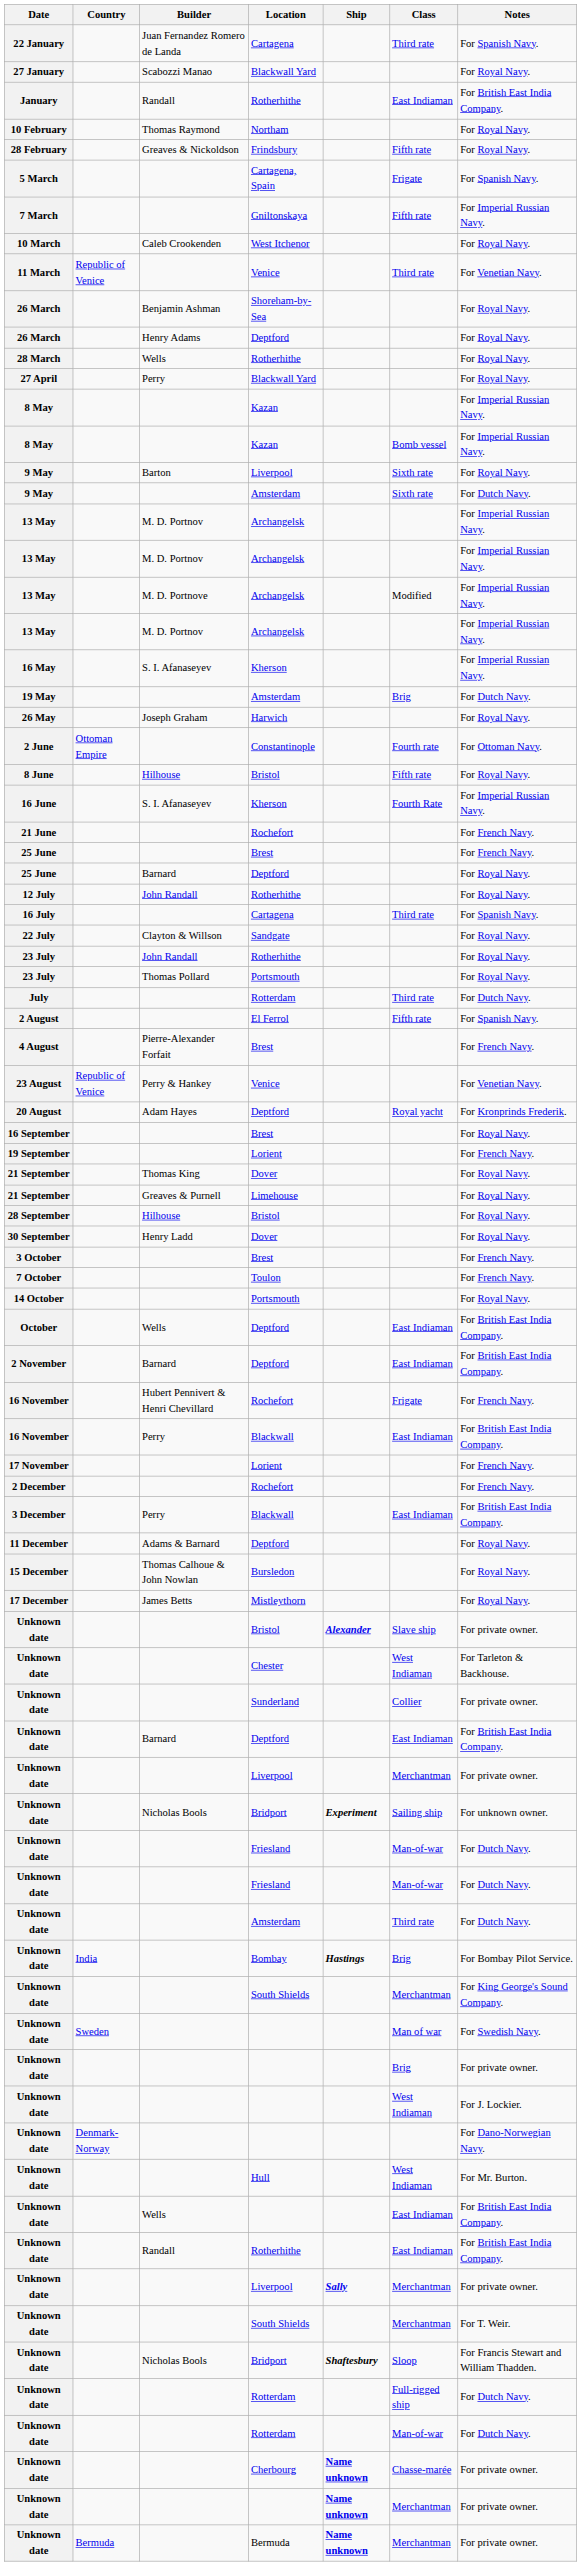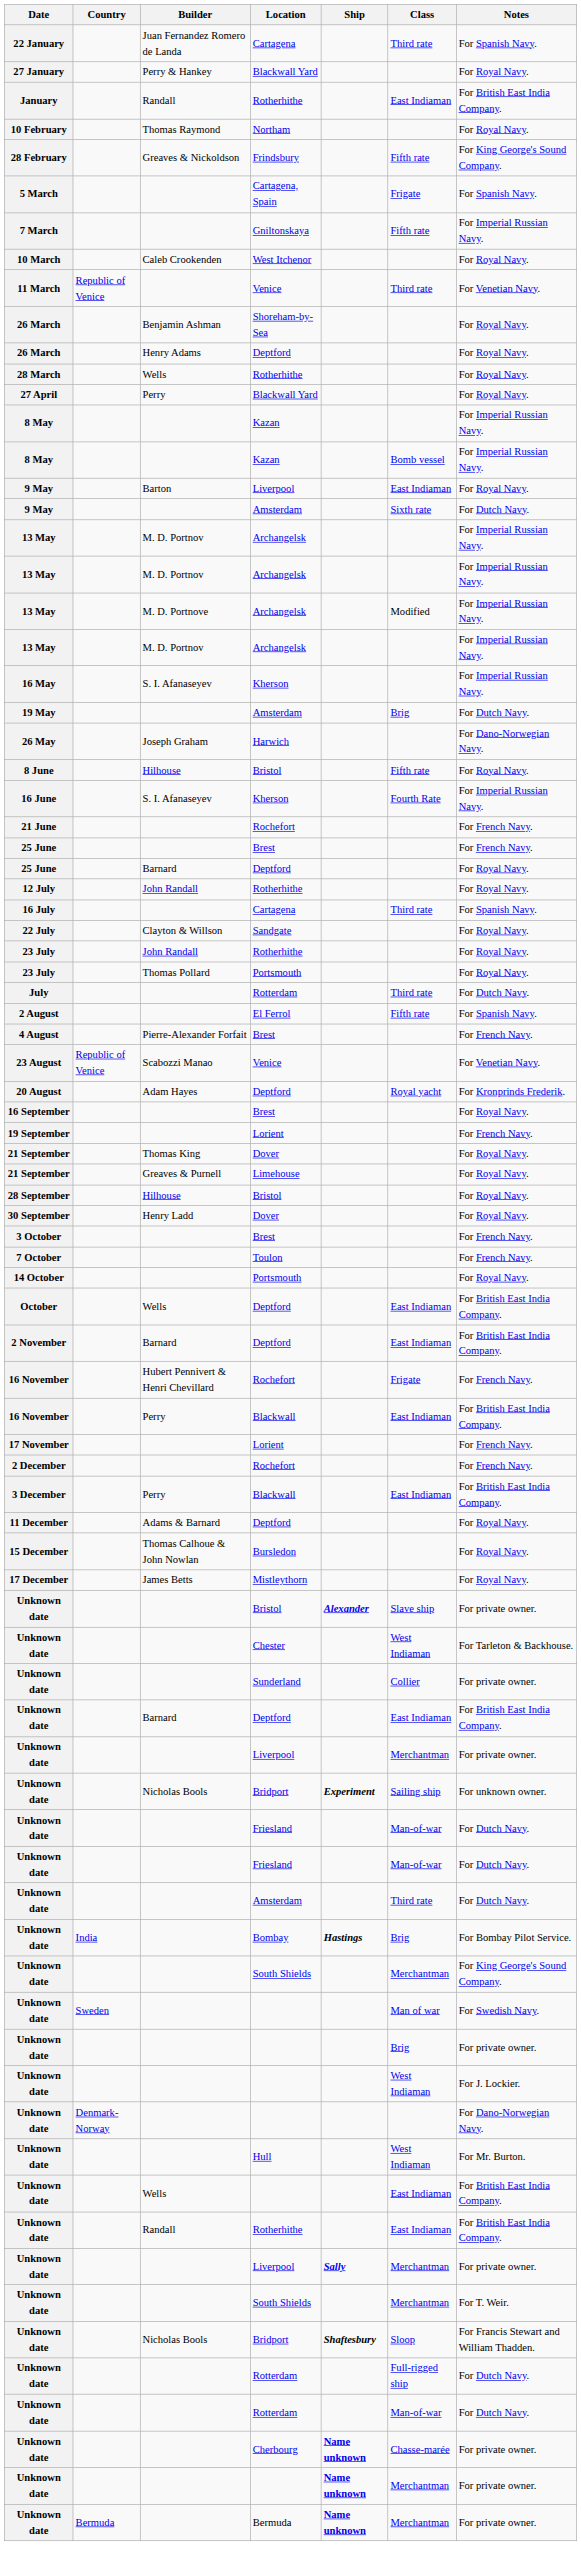27 January | Builder: Scabozzi Manao -> Perry & Hankey
28 February | Notes: For Royal Navy. -> For King George's Sound Company.
9 May / Liverpool | Class: Sixth rate -> East Indiaman
26 May | Notes: For Royal Navy. -> For Dano-Norwegian Navy.
- row: 2 June | Ottoman Empire | Constantinople | Fourth rate | For Ottoman Navy.
23 August | Builder: Perry & Hankey -> Scabozzi Manao
